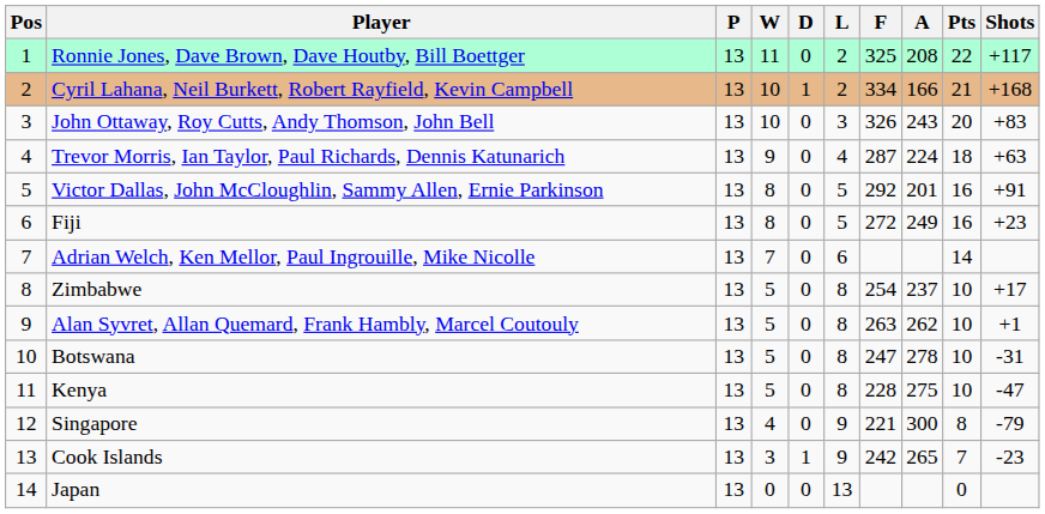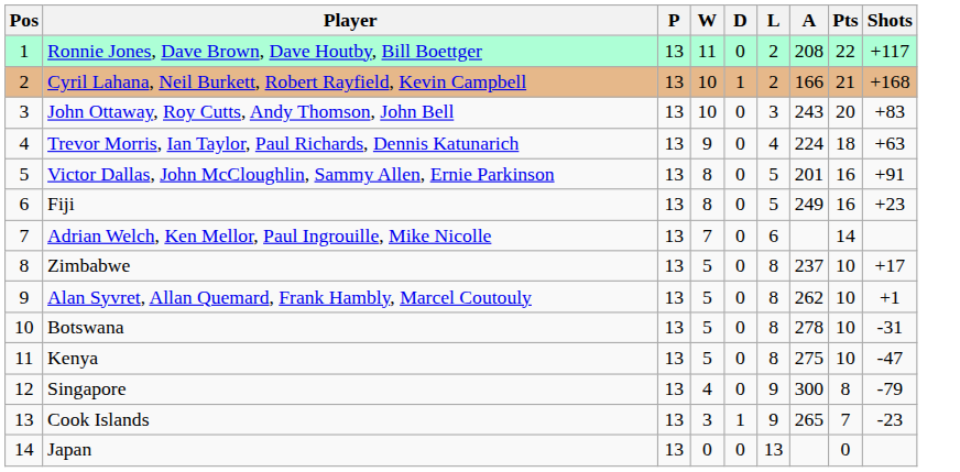- column: F | 325 | 334 | 326 | 287 | 292 | 272 | 254 | 263 | 247 | 228 | 221 | 242
